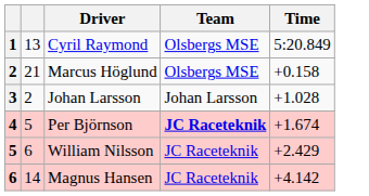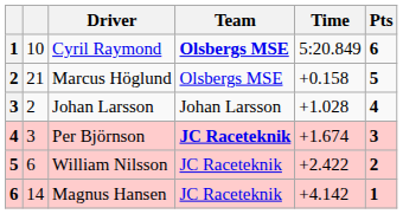+ column: Pts | 6 | 5 | 4 | 3 | 2 | 1
Cyril Raymond | column 2: 13 -> 10
Cyril Raymond | Team: normal -> bold
Per Björnson | column 2: 5 -> 3
William Nilsson | Time: +2.429 -> +2.422
